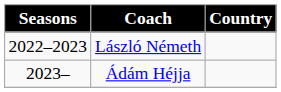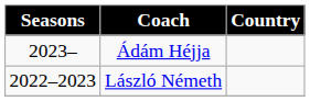rows swapped: László Németh <-> Ádám Héjja
